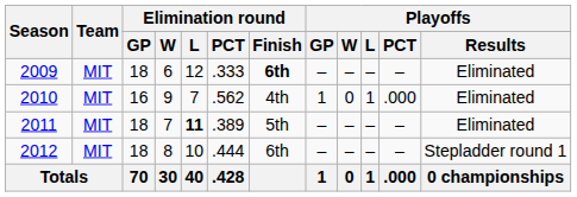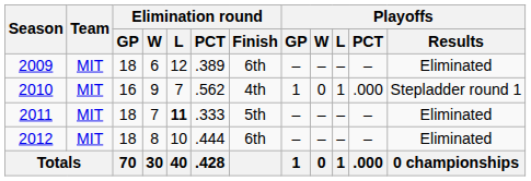2009 | Elimination round / PCT: .333 -> .389
2009 | Elimination round / Finish: bold -> normal
2010 | Playoffs / Results: Eliminated -> Stepladder round 1
2011 | Elimination round / PCT: .389 -> .333
2012 | Playoffs / Results: Stepladder round 1 -> Eliminated
